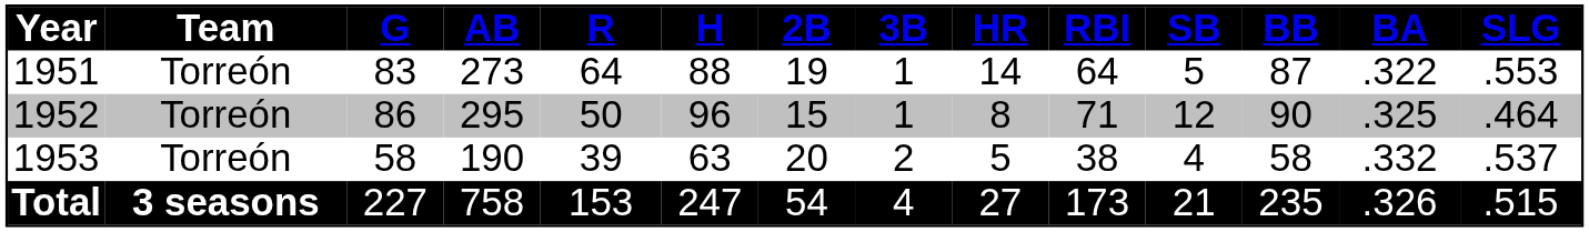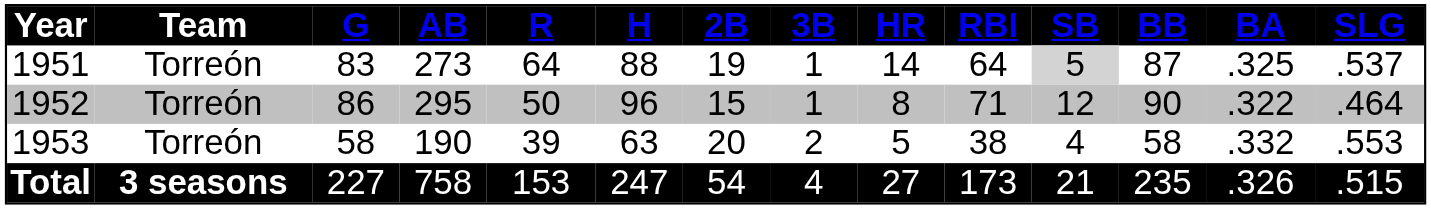1951 | SB: no background -> lightgrey background
1951 | BA: .322 -> .325
1951 | SLG: .553 -> .537
1952 | BA: .325 -> .322
1953 | SLG: .537 -> .553
